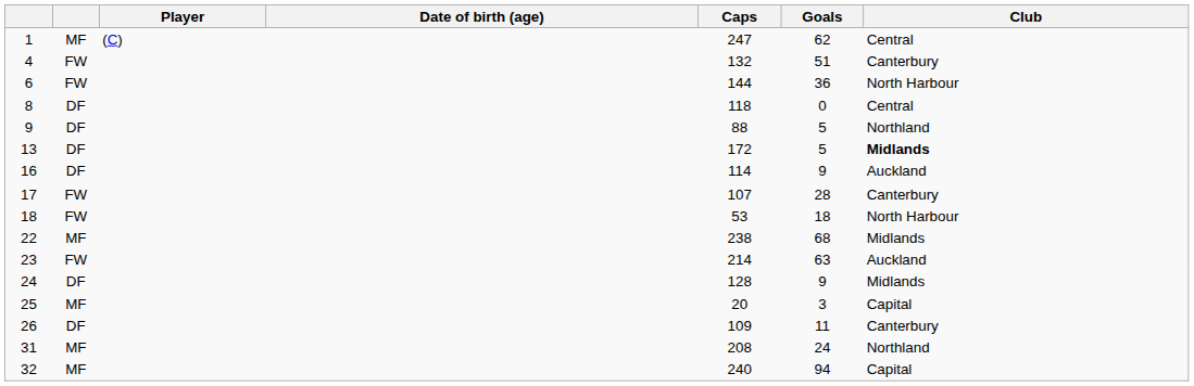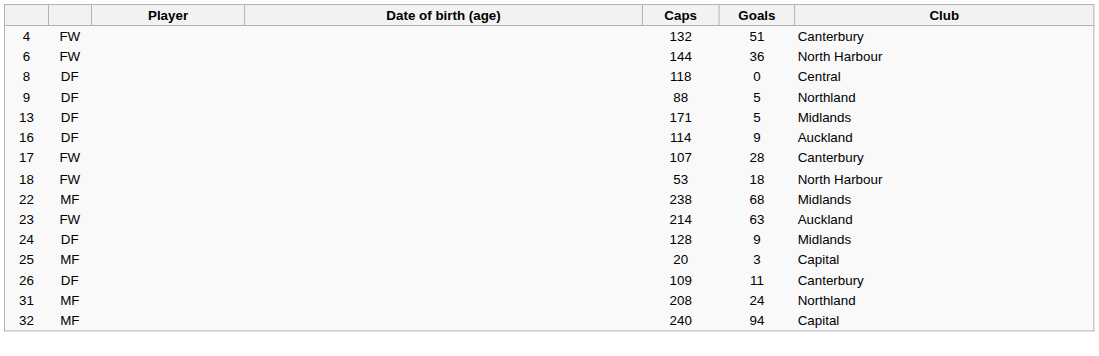- row: 1 | MF | (C) | 247 | 62 | Central
13 | Caps: 172 -> 171
13 | Club: bold -> normal
